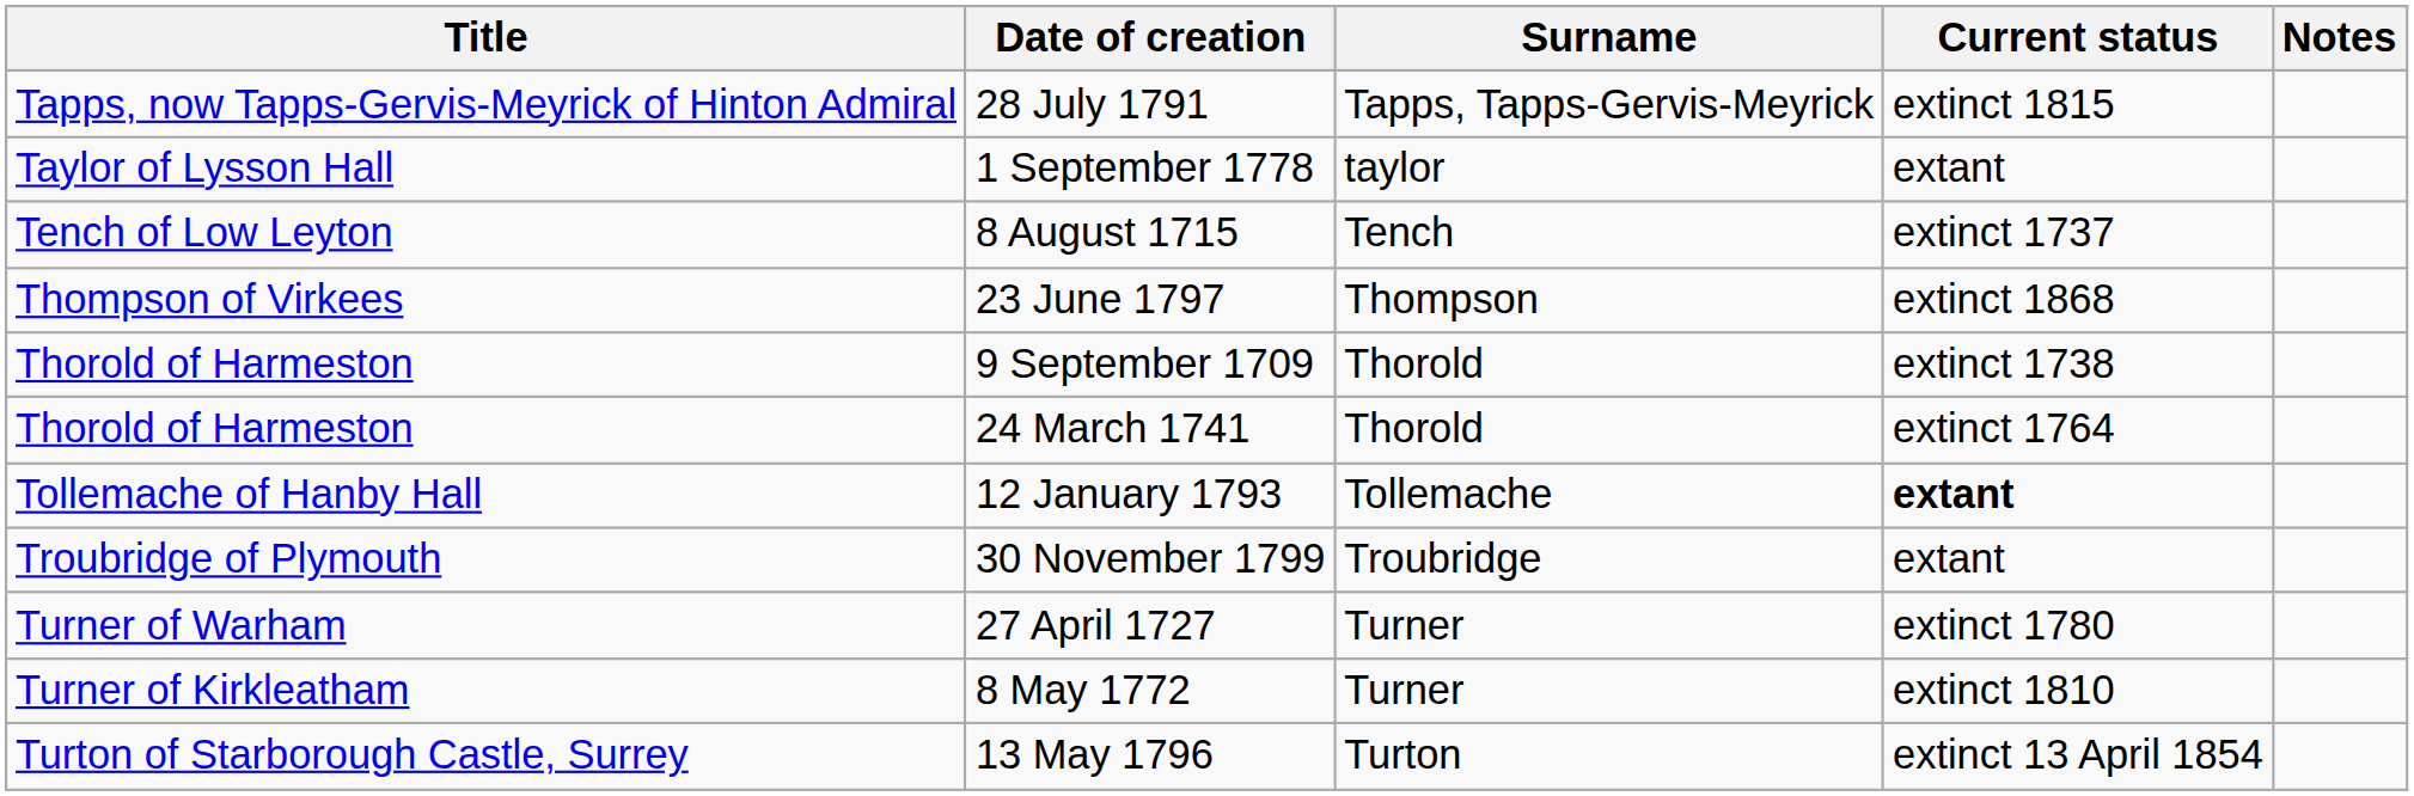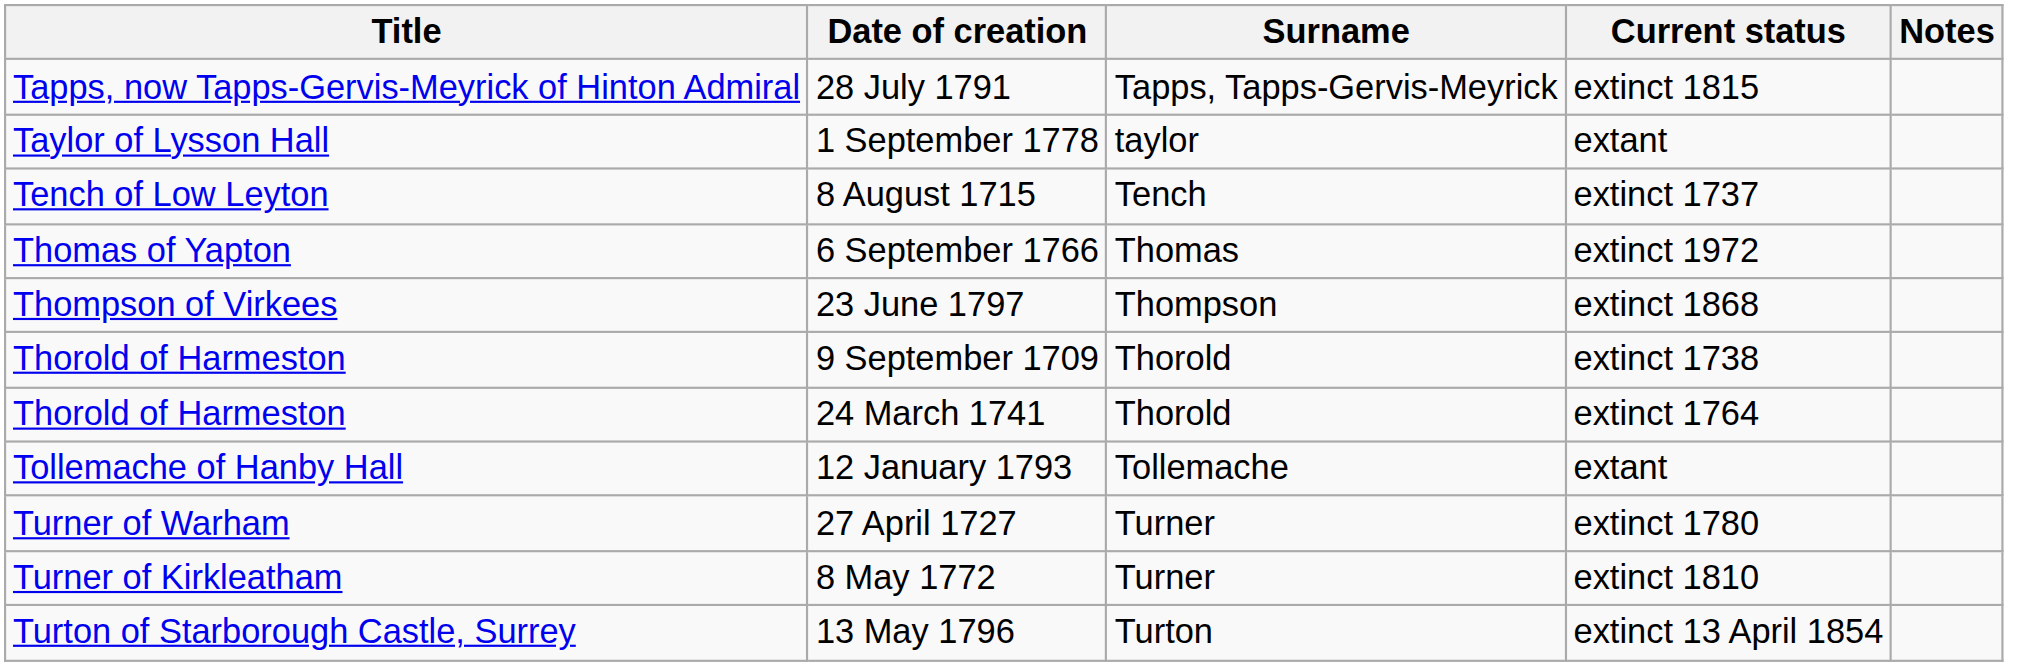+ row: Thomas of Yapton | 6 September 1766 | Thomas | extinct 1972
12 January 1793 | Current status: bold -> normal
- row: Troubridge of Plymouth | 30 November 1799 | Troubridge | extant
